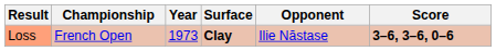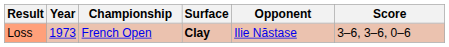columns swapped: Year <-> Championship
Loss | Score: bold -> normal
